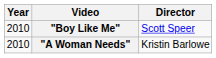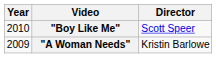"A Woman Needs" | Year: 2010 -> 2009
